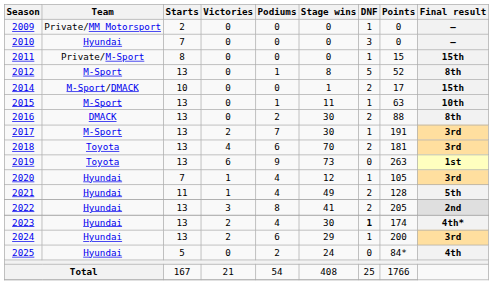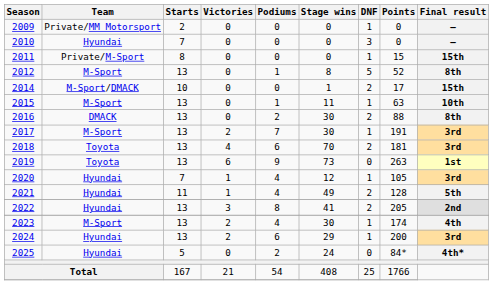2023 | Team: Hyundai -> M-Sport
2023 | DNF: bold -> normal
2023 | Final result: 4th* -> 4th
2025 | Final result: 4th -> 4th*
